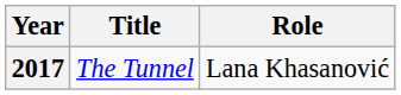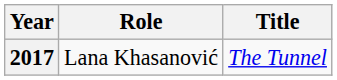columns swapped: Title <-> Role
